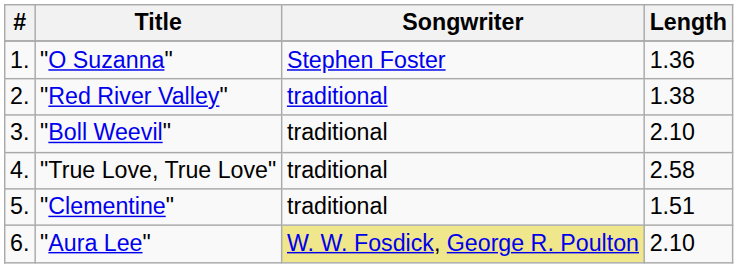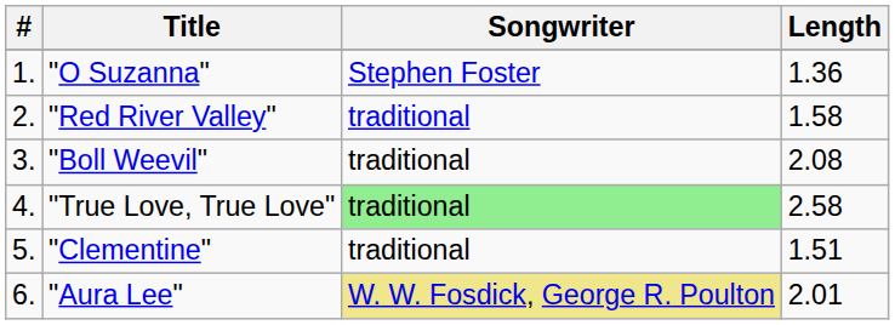"Red River Valley" | Length: 1.38 -> 1.58
"Boll Weevil" | Length: 2.10 -> 2.08
"True Love, True Love" | Songwriter: no background -> lightgreen background
"Aura Lee" | Length: 2.10 -> 2.01
